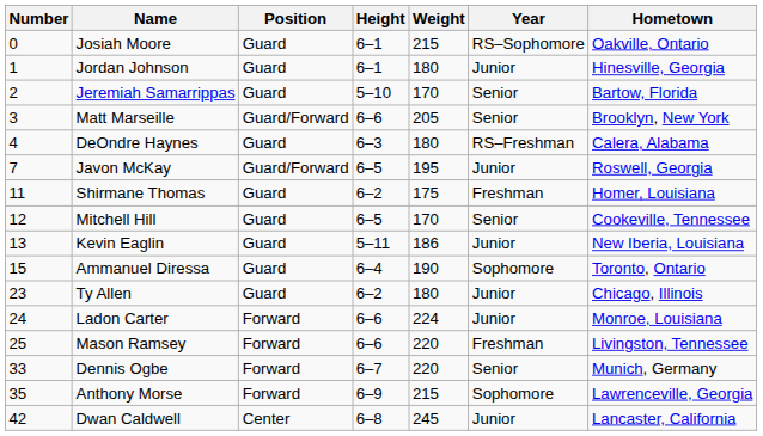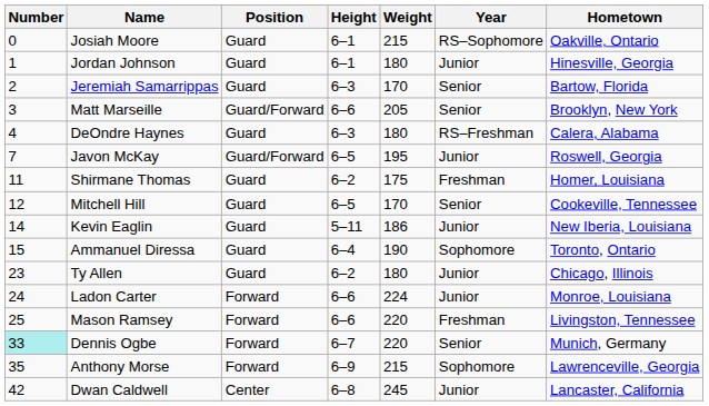Jeremiah Samarrippas | Height: 5–10 -> 6–3
Kevin Eaglin | Number: 13 -> 14
Dennis Ogbe | Number: no background -> paleturquoise background
